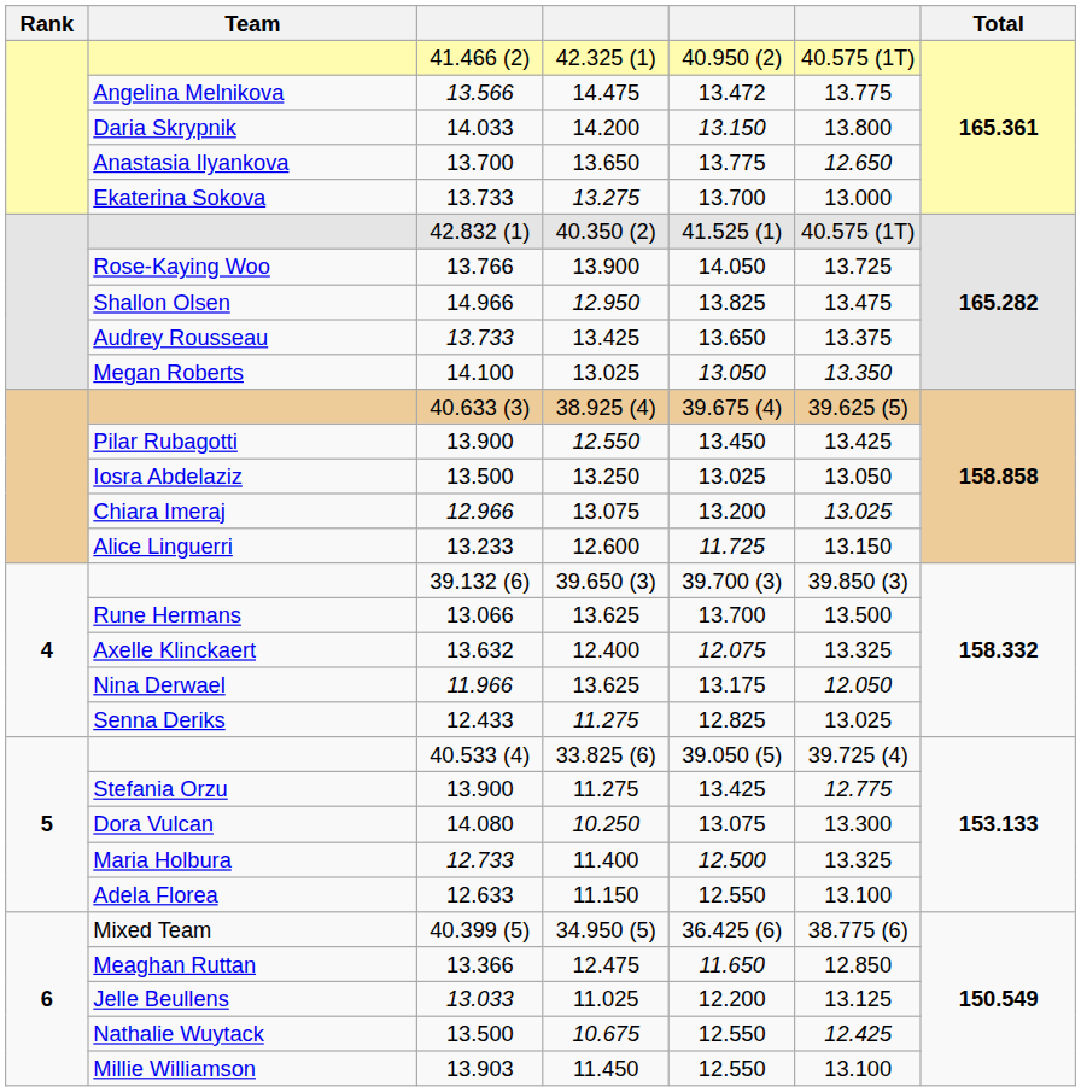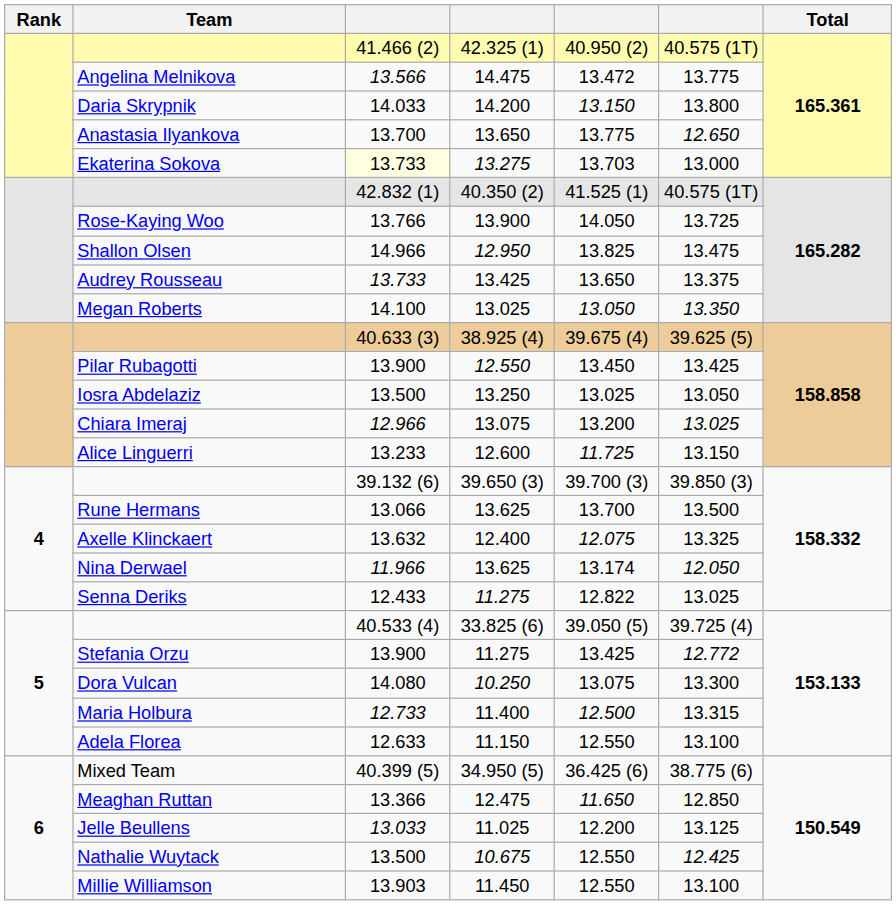13.275 | column 3: no background -> lightyellow background
13.275 | column 5: 13.700 -> 13.703
Nina Derwael / 13.625 | column 5: 13.175 -> 13.174
Senna Deriks / 11.275 | column 5: 12.825 -> 12.822
Stefania Orzu / 11.275 | column 6: 12.775 -> 12.772
11.400 | column 6: 13.325 -> 13.315
